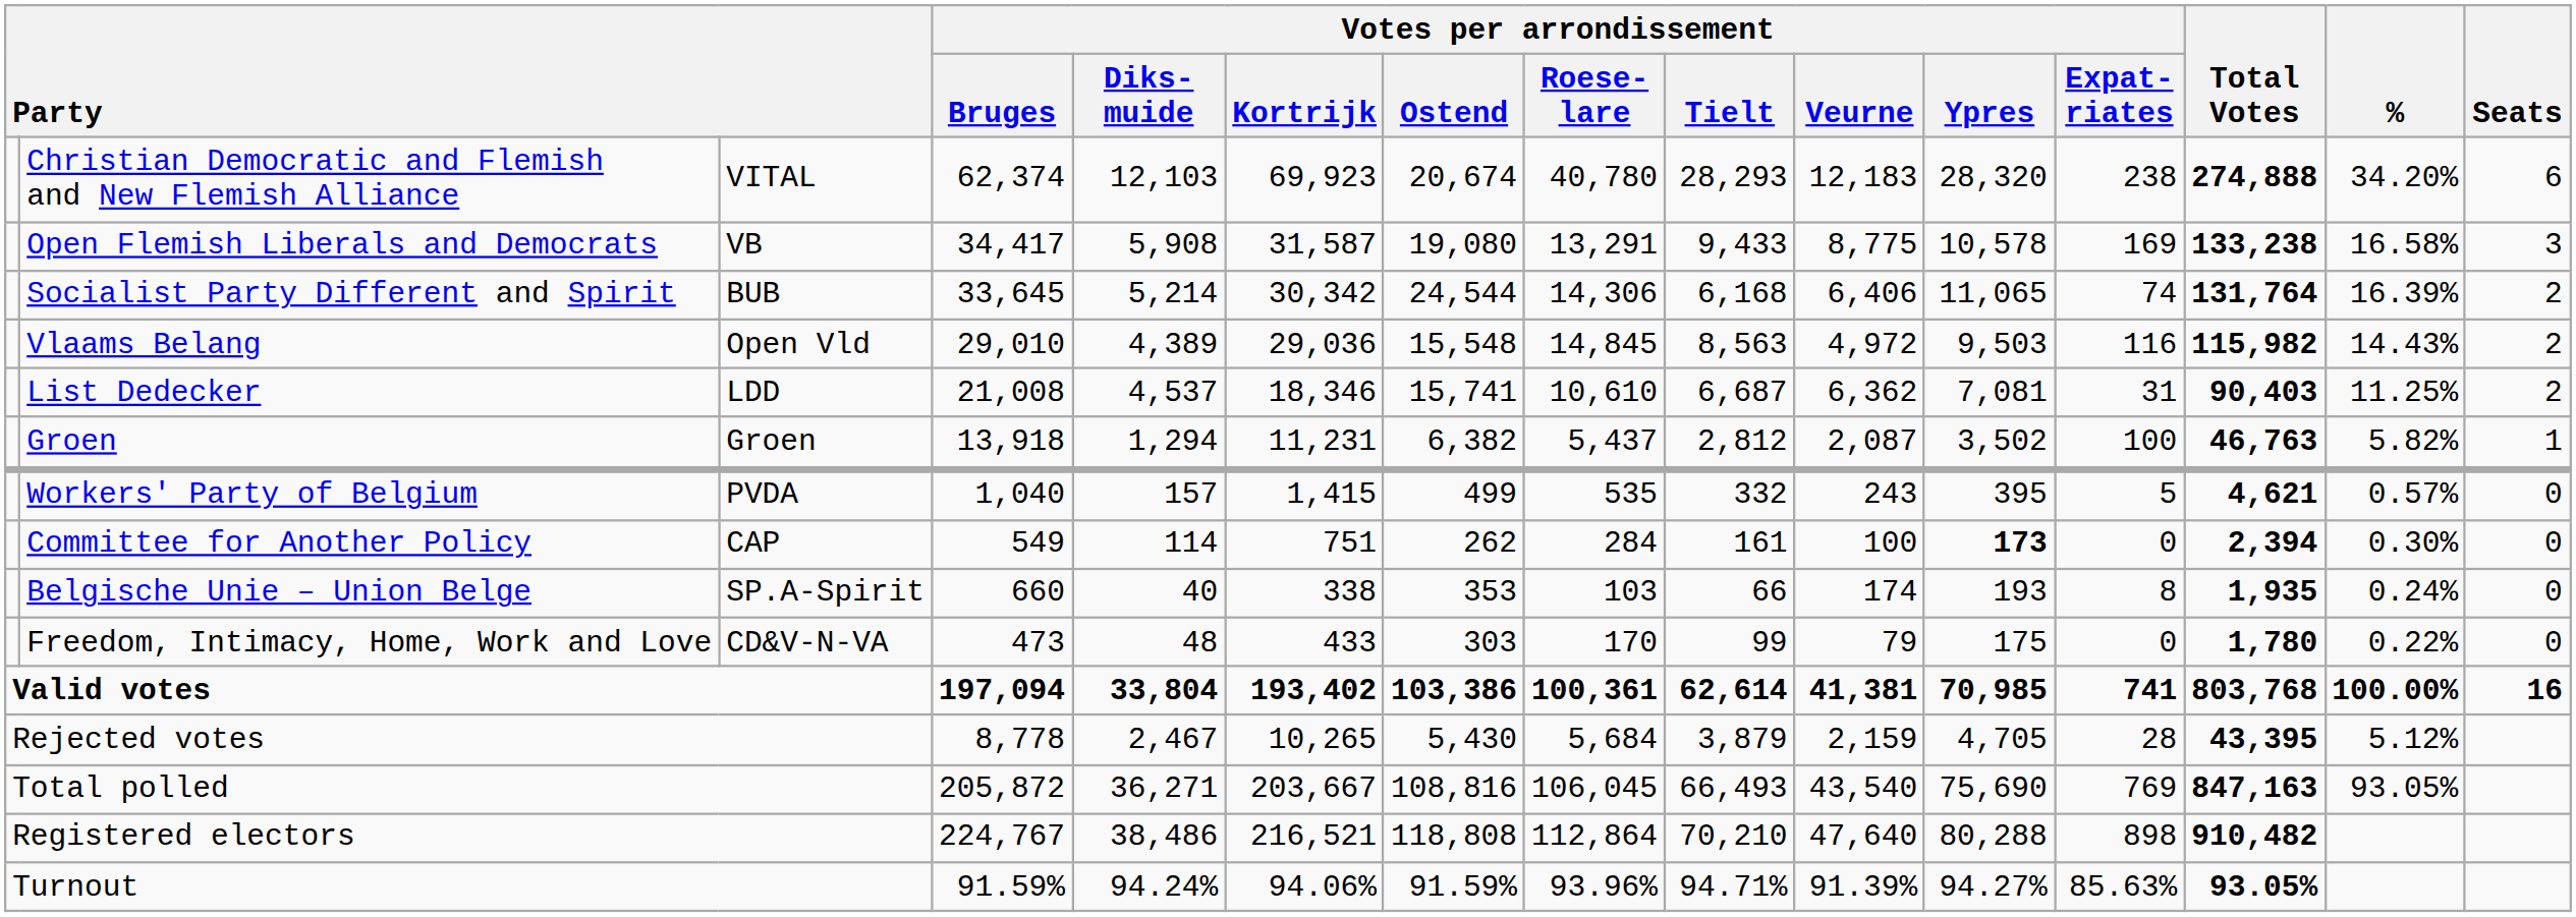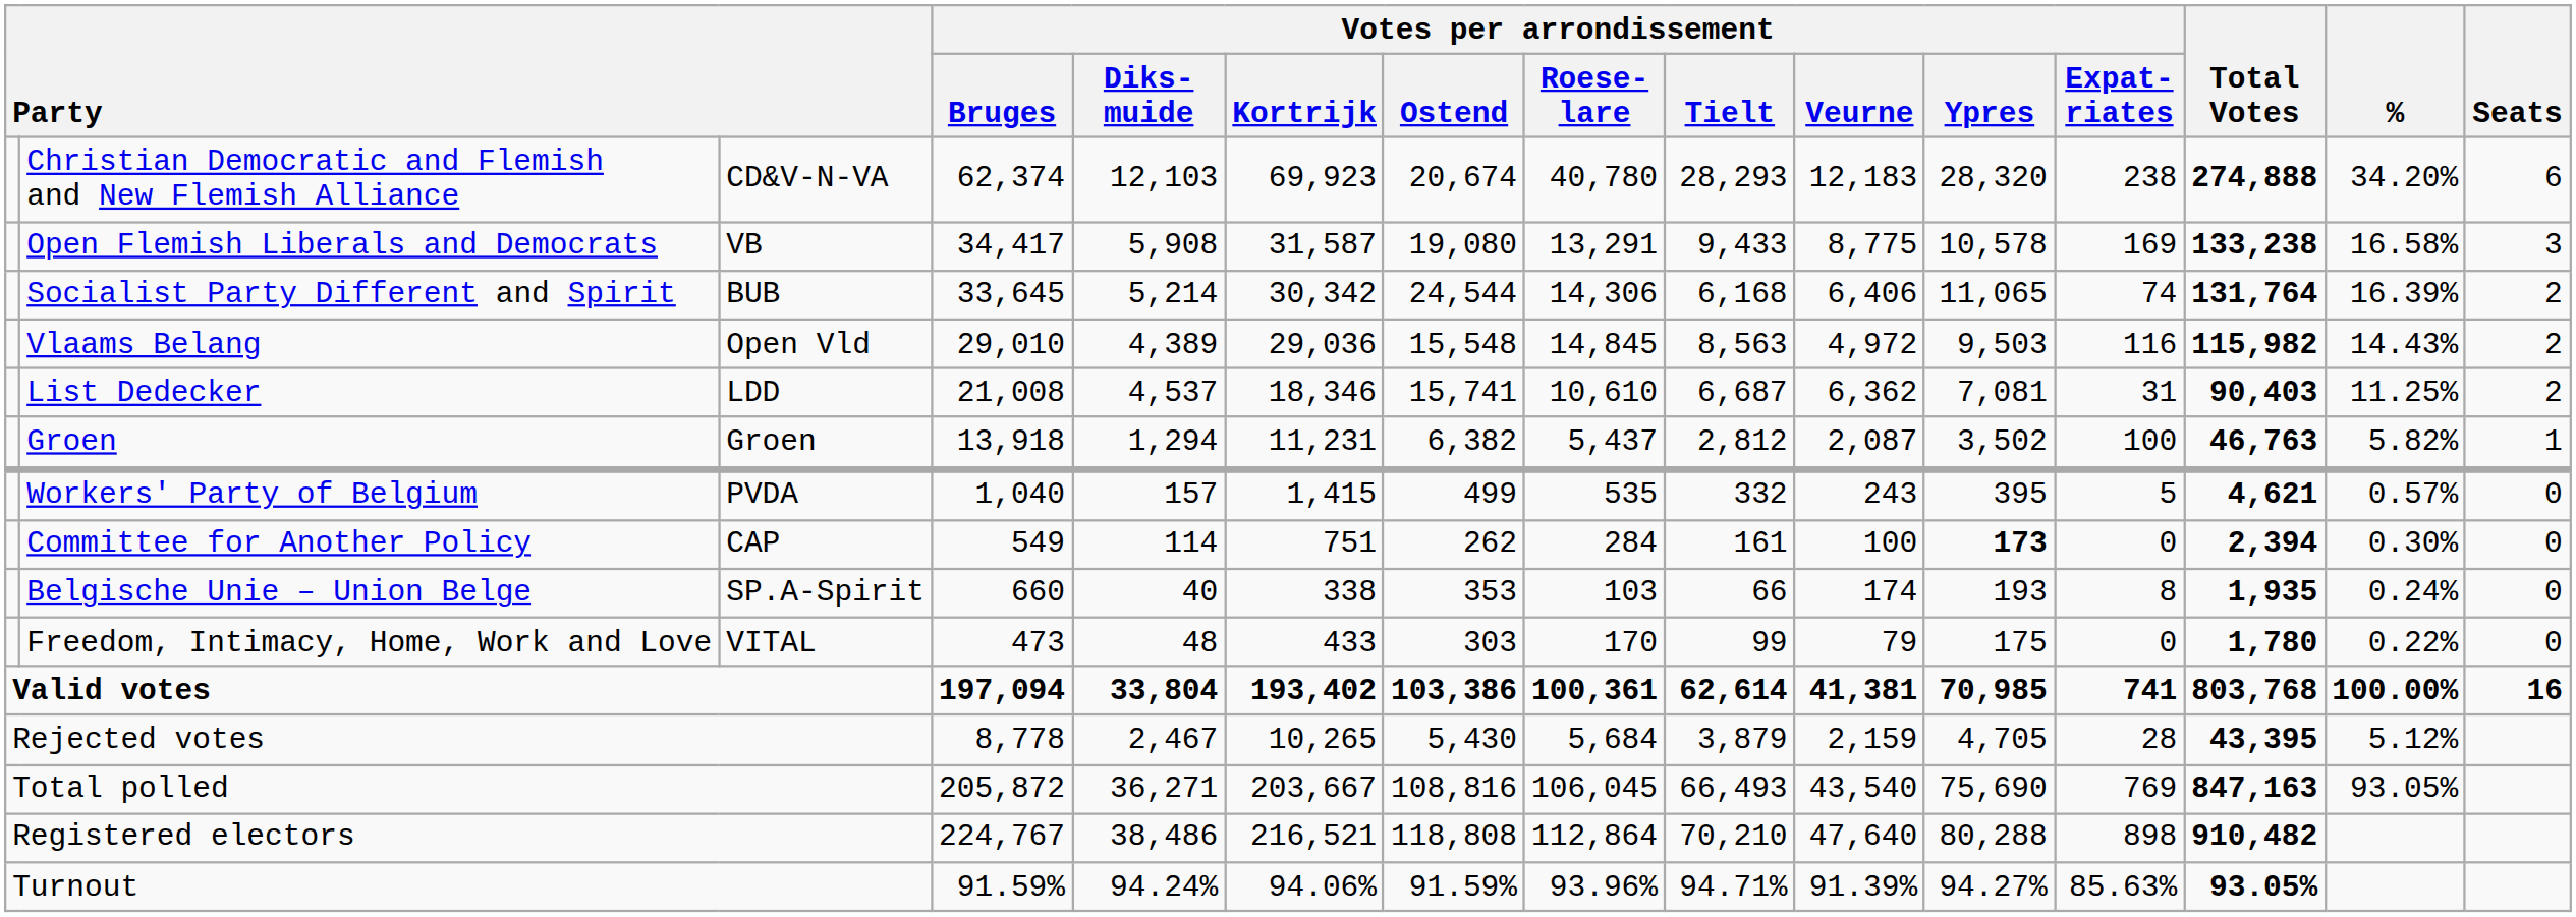Christian Democratic and Flemish and New Flemish Alliance | column 3: VITAL -> CD&V-N-VA
Freedom, Intimacy, Home, Work and Love | column 3: CD&V-N-VA -> VITAL
